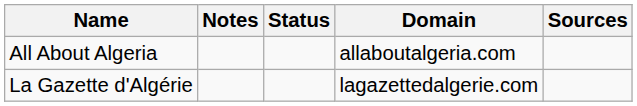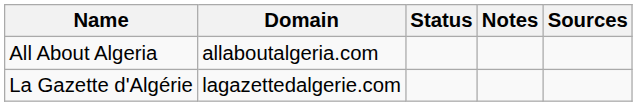columns swapped: Domain <-> Notes
